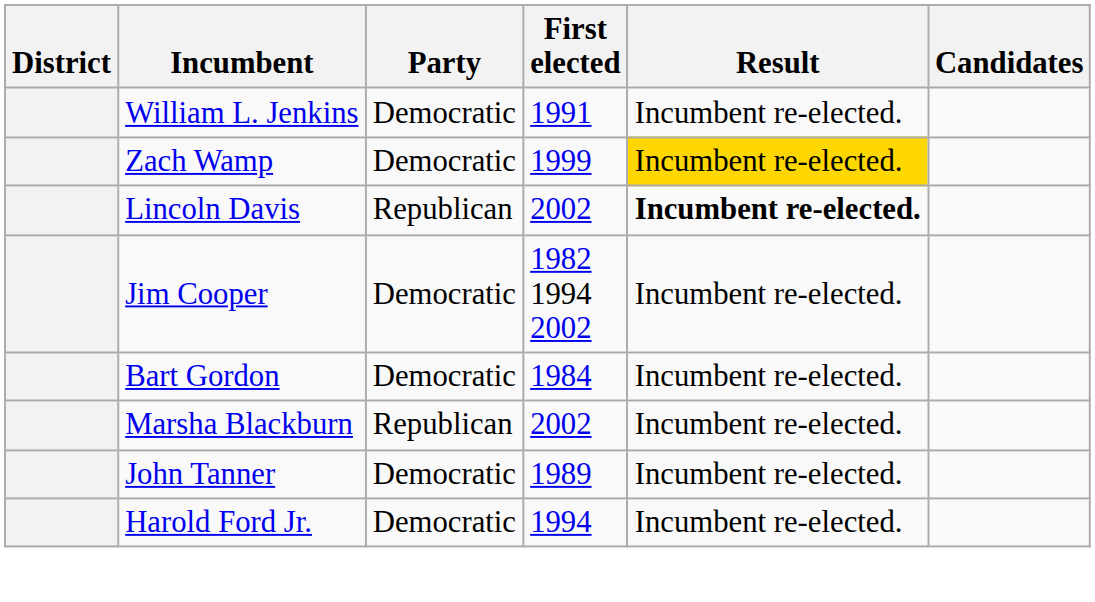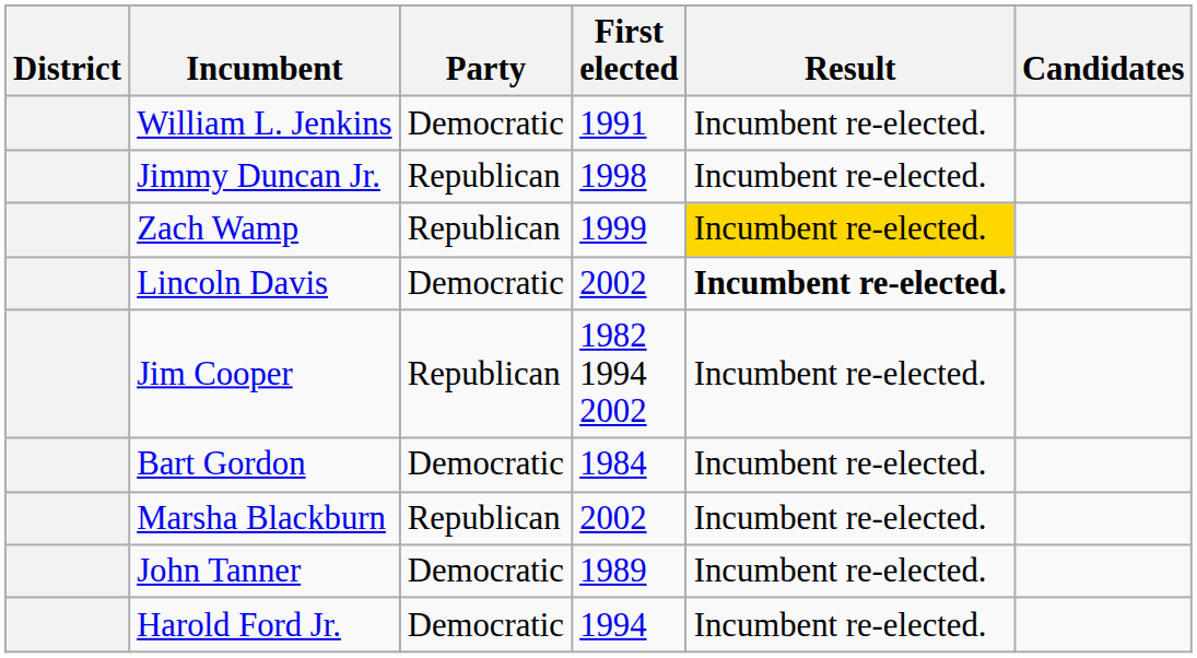+ row: Jimmy Duncan Jr. | Republican | 1998 | Incumbent re-elected.
Zach Wamp | Party: Democratic -> Republican
Lincoln Davis | Party: Republican -> Democratic
Jim Cooper | Party: Democratic -> Republican
